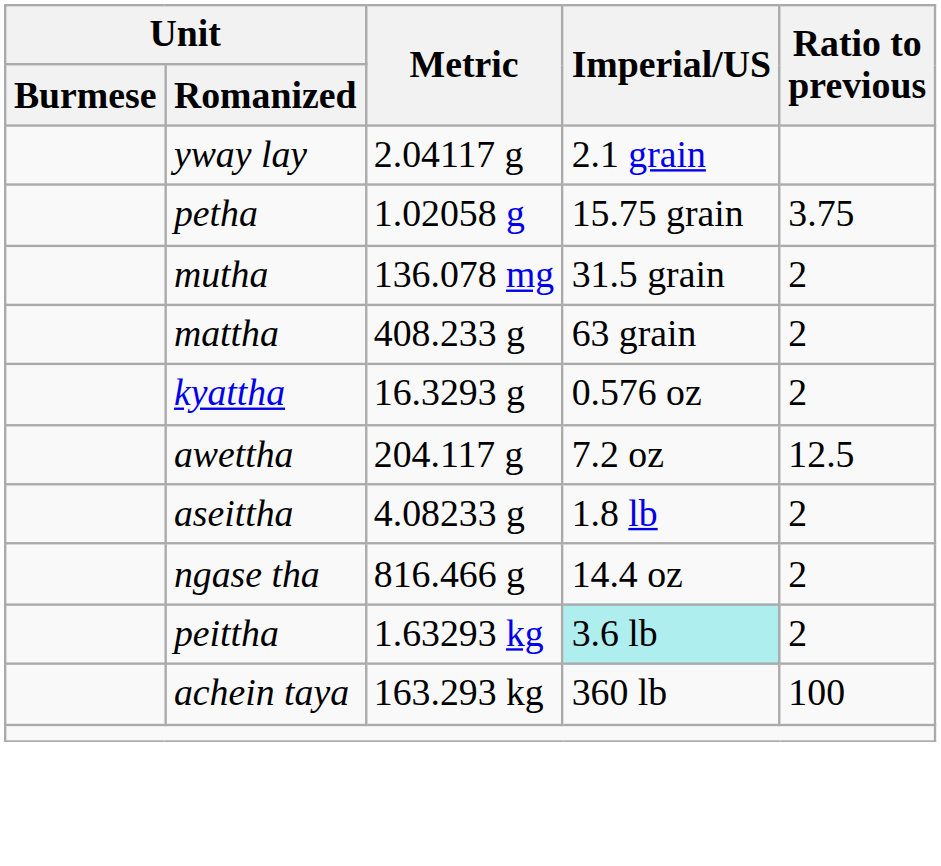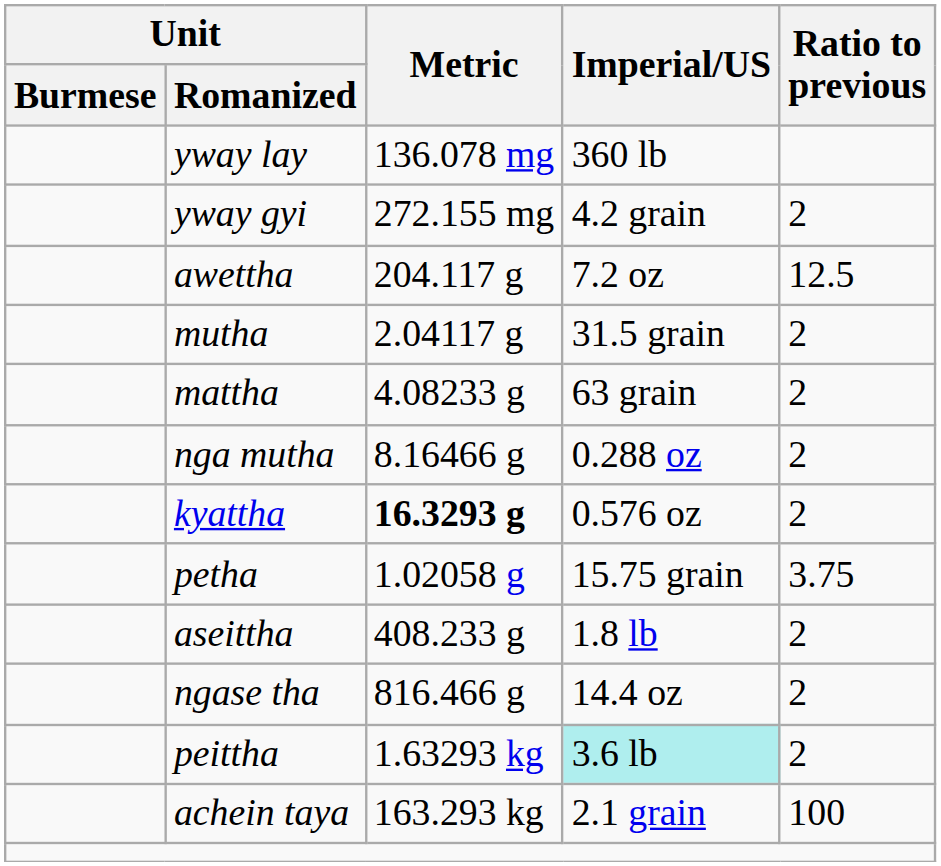yway lay | Metric: 2.04117 g -> 136.078 mg
yway lay | Imperial/US: 2.1 grain -> 360 lb
+ row: yway gyi | 272.155 mg | 4.2 grain | 2
rows swapped: petha <-> awettha
mutha | Metric: 136.078 mg -> 2.04117 g
mattha | Metric: 408.233 g -> 4.08233 g
+ row: nga mutha | 8.16466 g | 0.288 oz | 2
kyattha | Metric: normal -> bold
aseittha | Metric: 4.08233 g -> 408.233 g
achein taya | Imperial/US: 360 lb -> 2.1 grain
